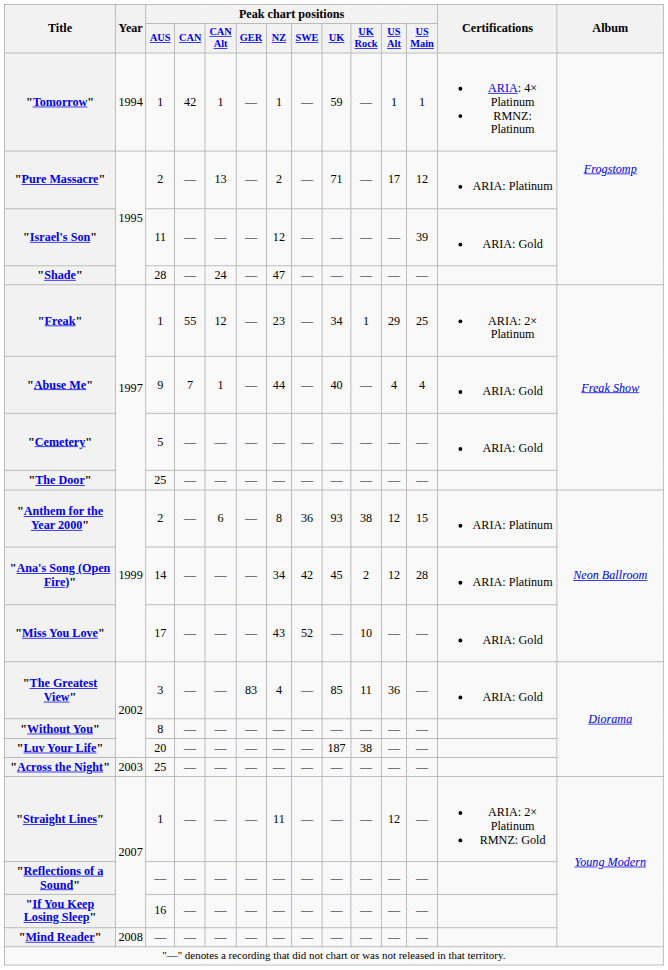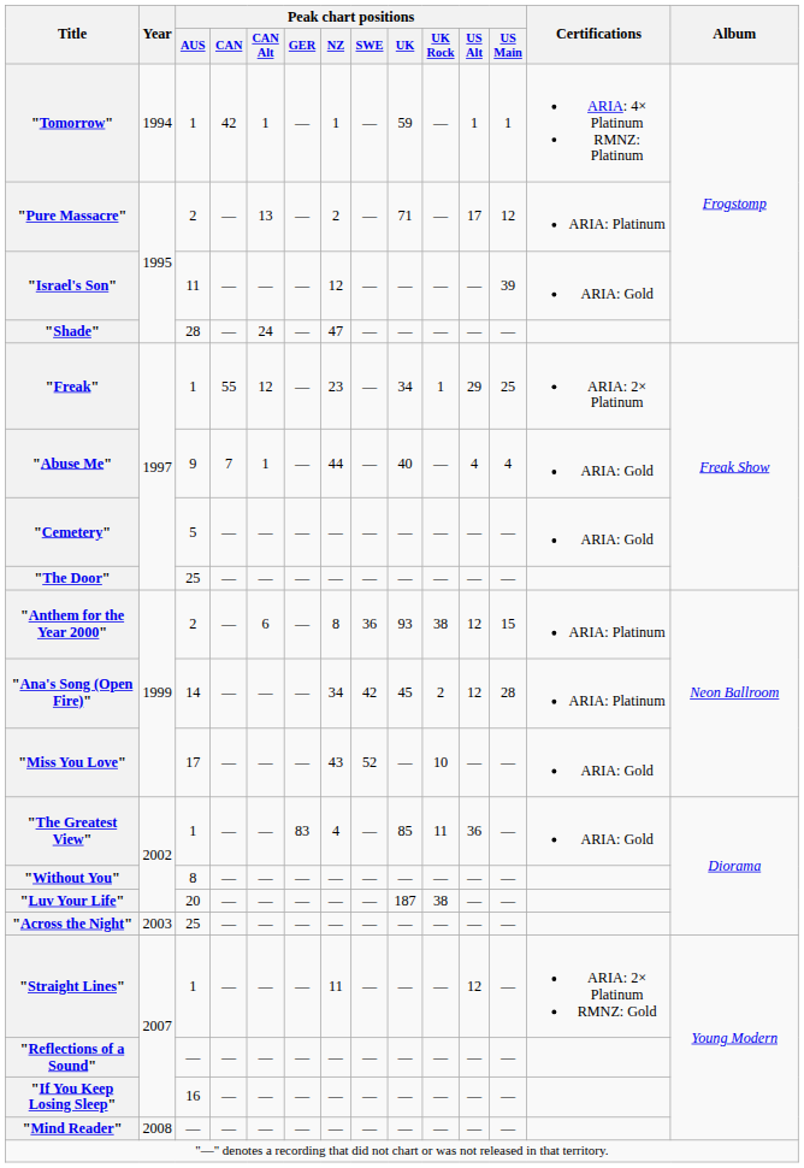"The Greatest View" | Peak chart positions / AUS: 3 -> 1
